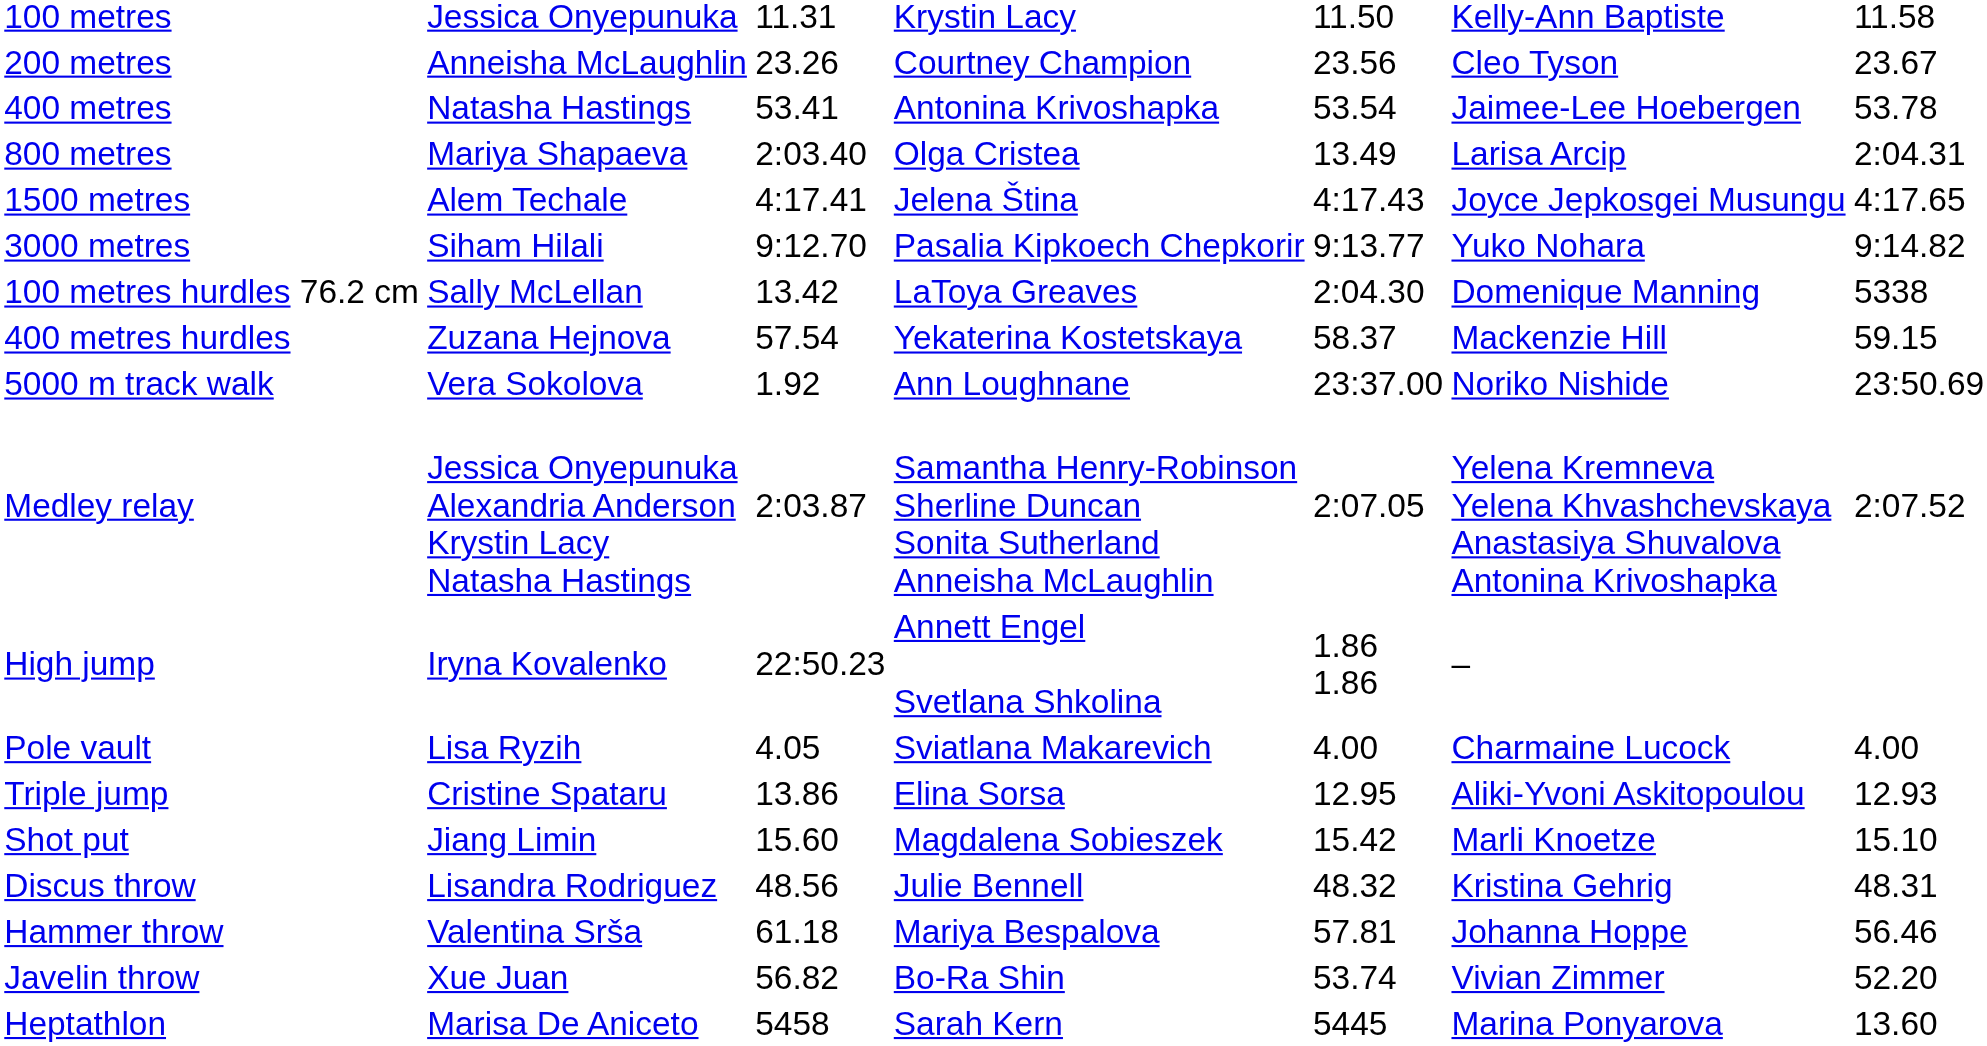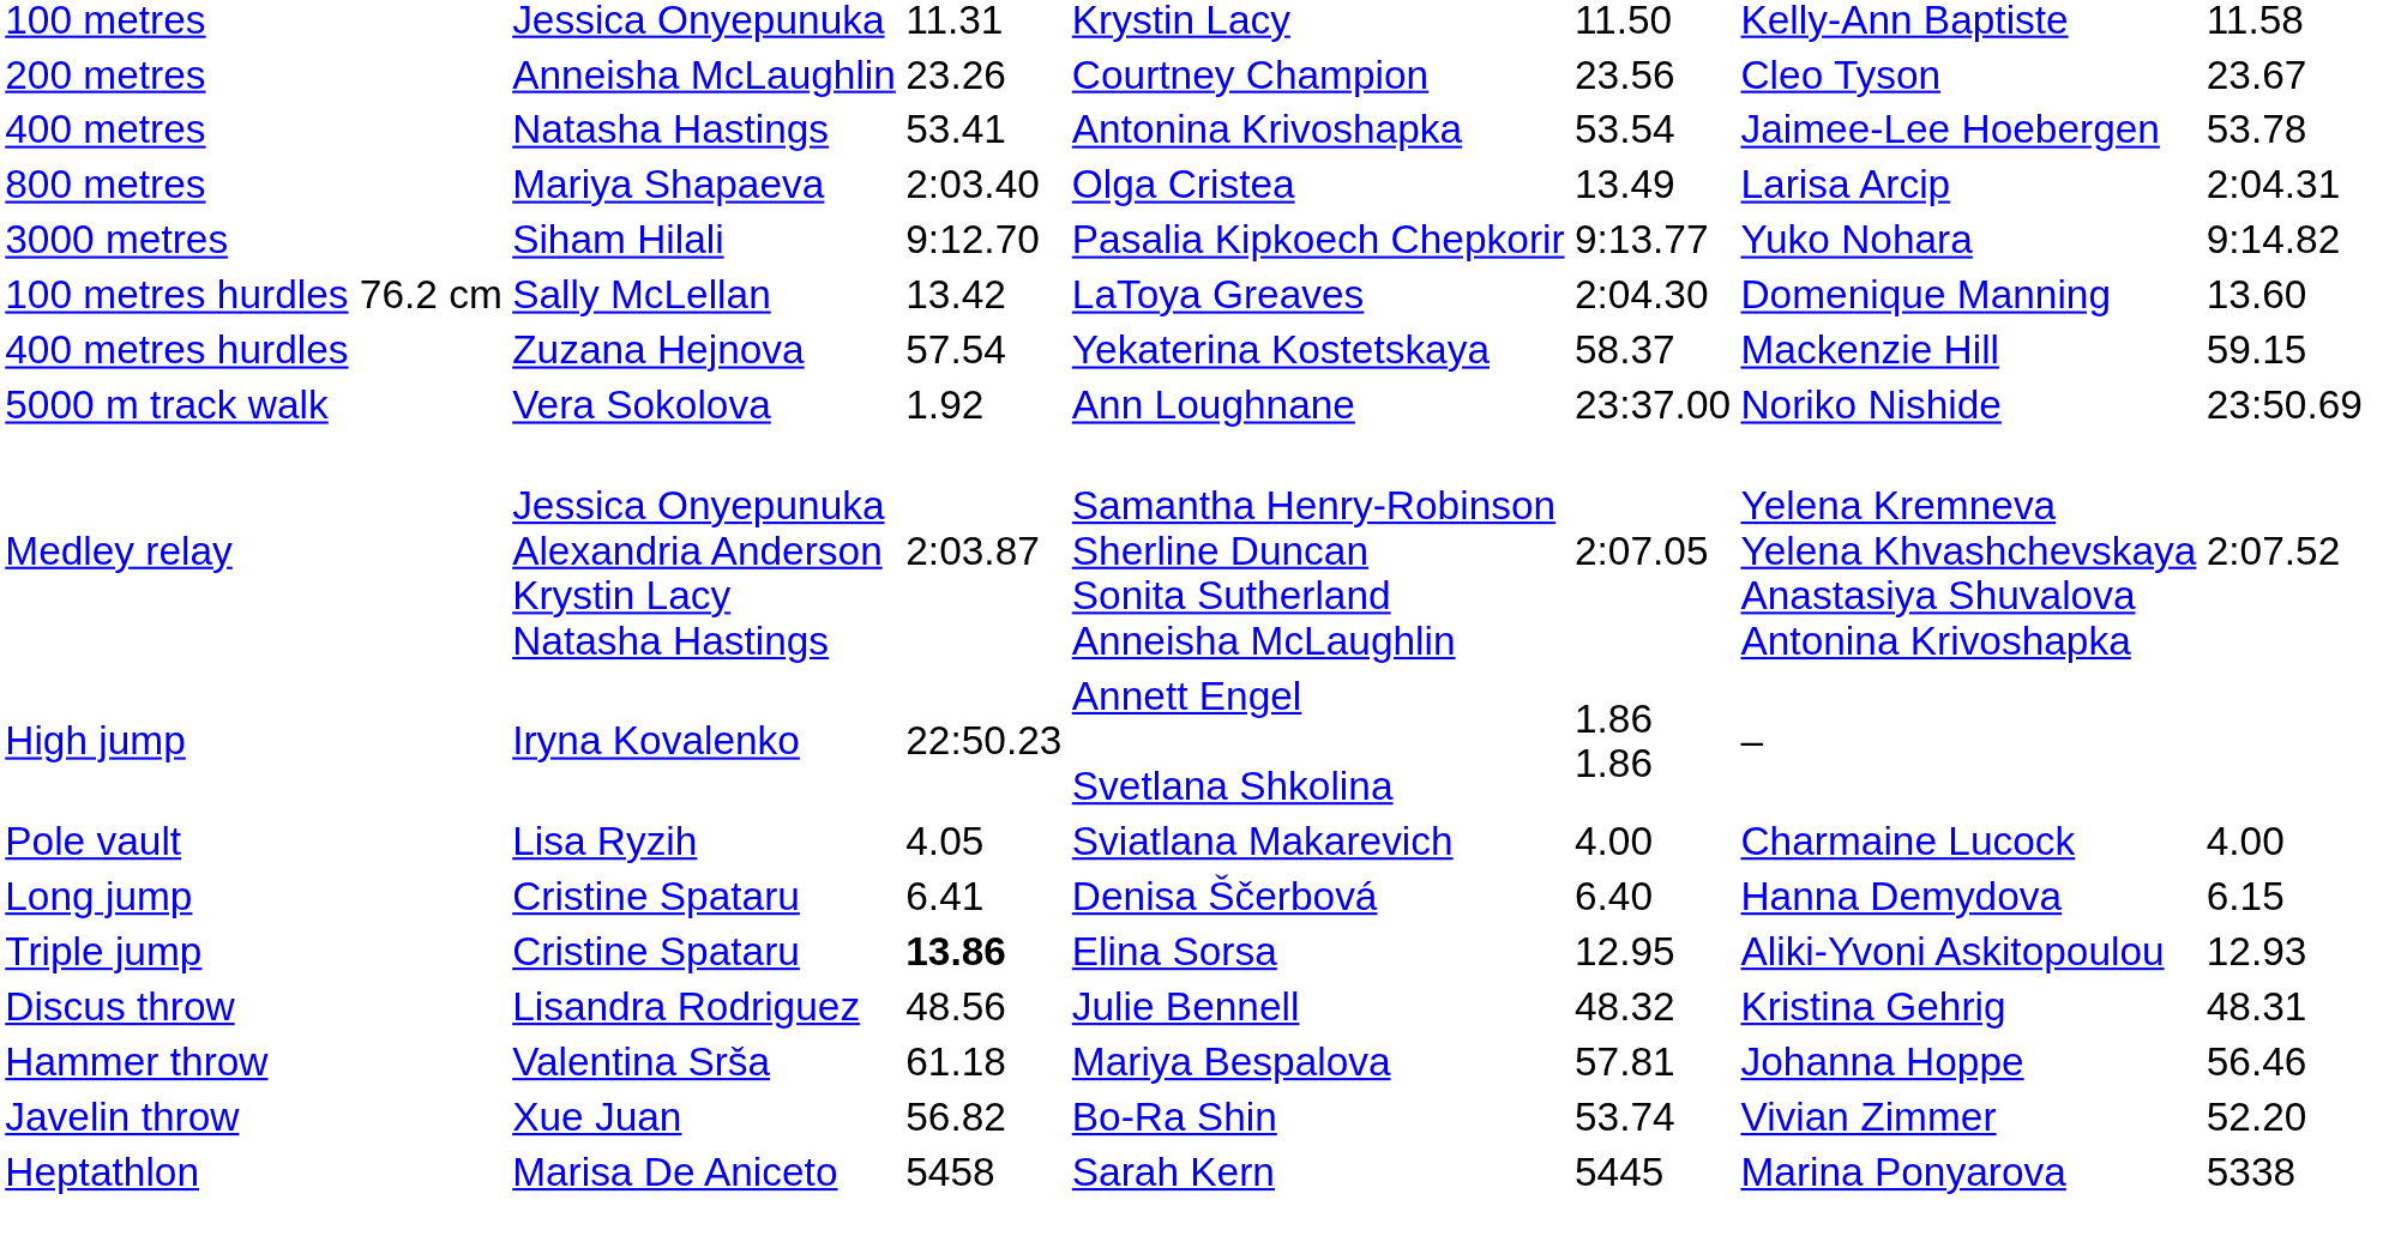- row: 1500 metres | Alem Techale | 4:17.41 | Jelena Ština | 4:17.43 | Joyce Jepkosgei Musungu | 4:17.65
100 metres hurdles 76.2 cm | column 7: 5338 -> 13.60
+ row: Long jump | Cristine Spataru | 6.41 | Denisa Ščerbová | 6.40 | Hanna Demydova | 6.15
Triple jump | column 3: normal -> bold
- row: Shot put | Jiang Limin | 15.60 | Magdalena Sobieszek | 15.42 | Marli Knoetze | 15.10
Heptathlon | column 7: 13.60 -> 5338
